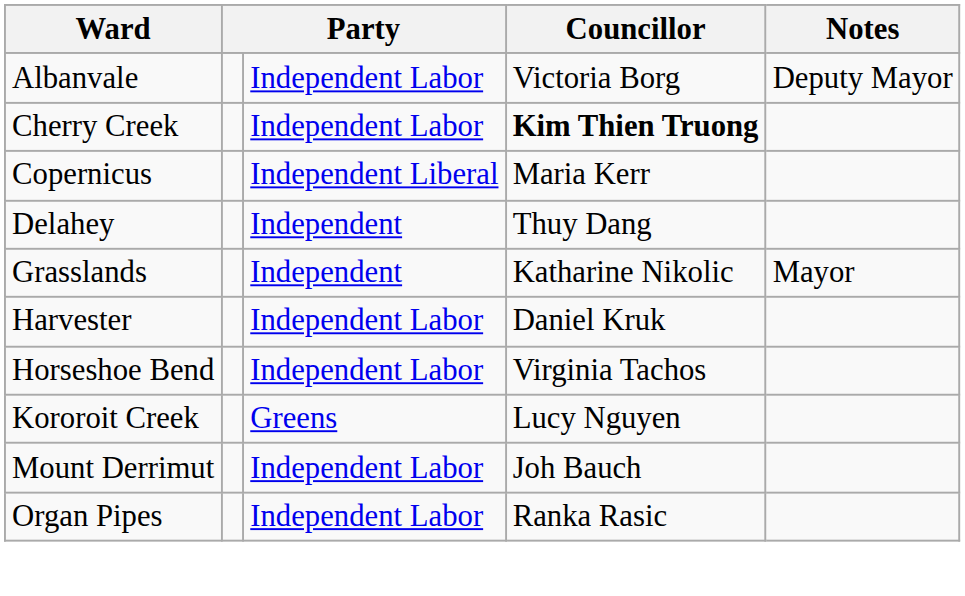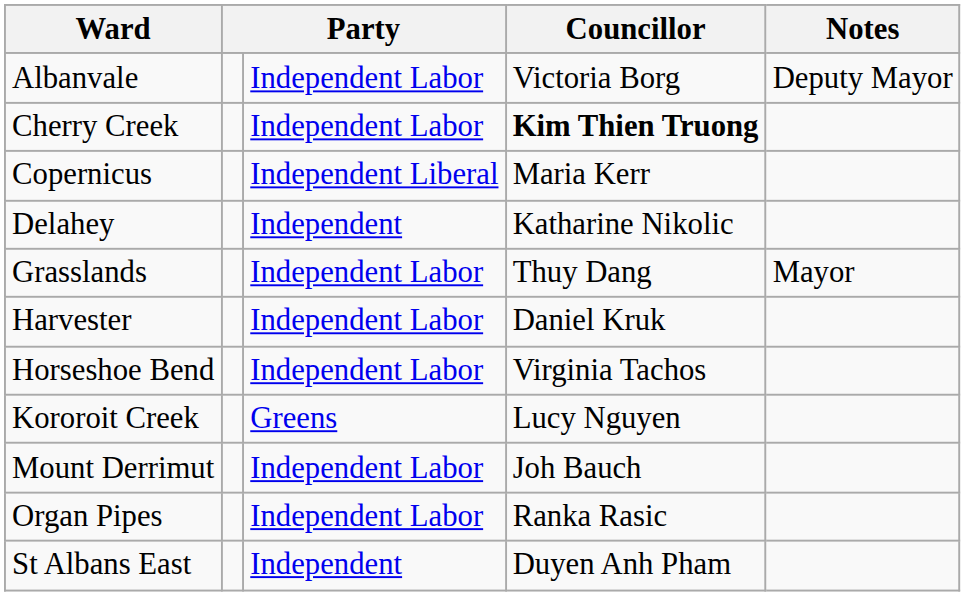Delahey | Councillor: Thuy Dang -> Katharine Nikolic
Grasslands | column 3: Independent -> Independent Labor
Grasslands | Councillor: Katharine Nikolic -> Thuy Dang
+ row: St Albans East | Independent | Duyen Anh Pham
